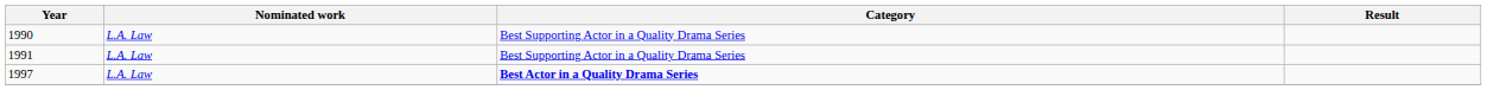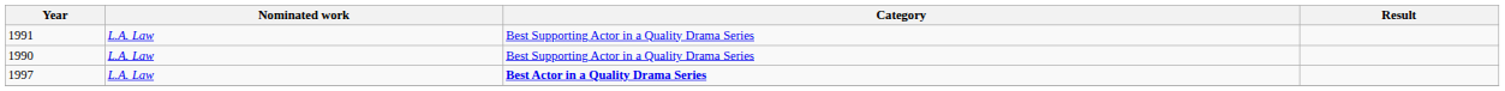rows swapped: 1990 <-> 1991
